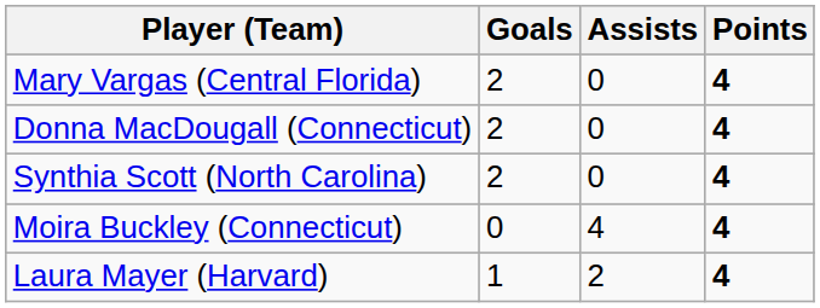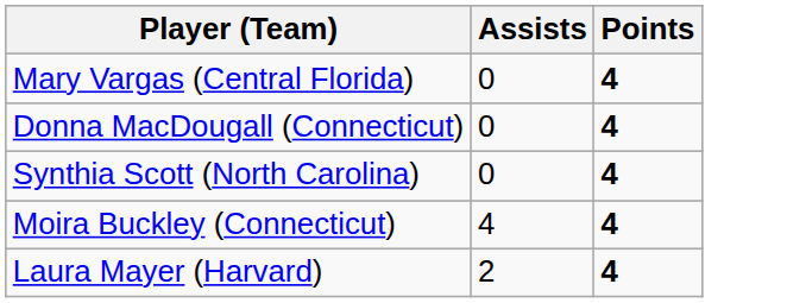- column: Goals | 2 | 2 | 2 | 0 | 1
